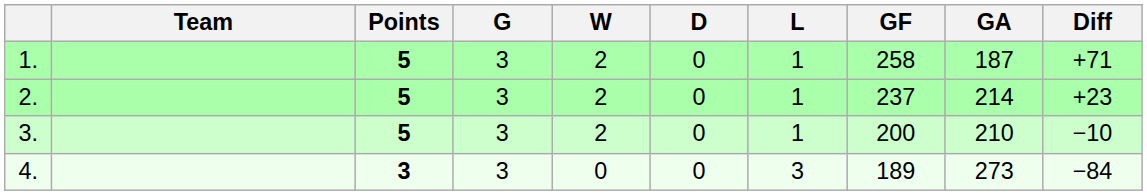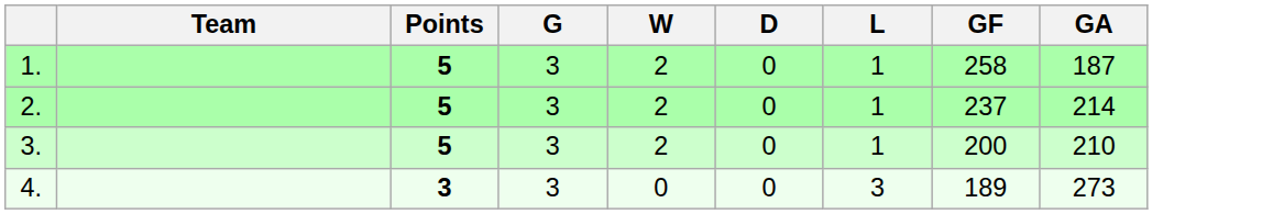- column: Diff | +71 | +23 | −10 | −84
